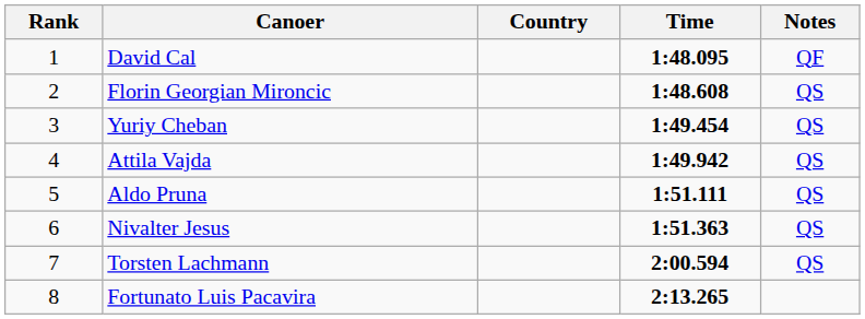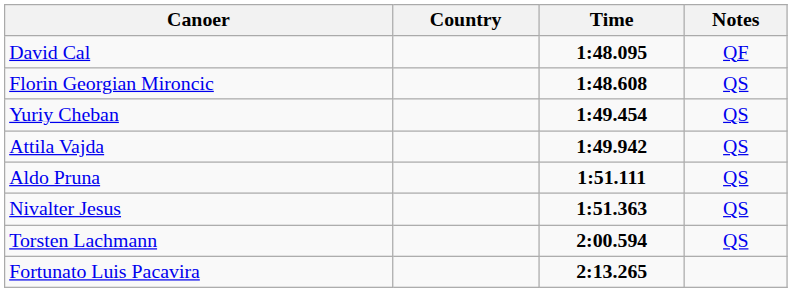- column: Rank | 1 | 2 | 3 | 4 | 5 | 6 | 7 | 8
